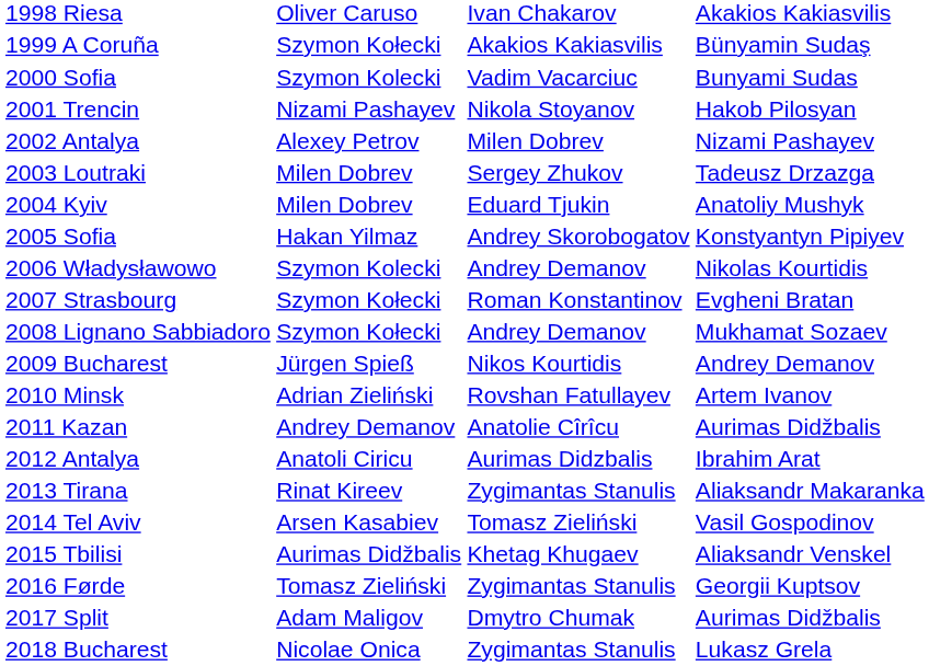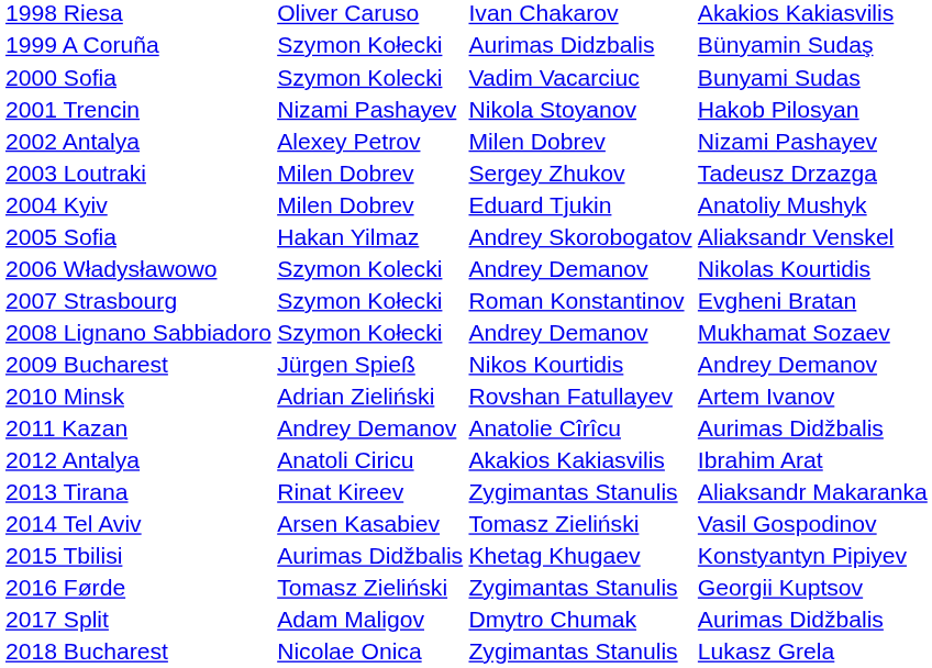1999 A Coruña | column 3: Akakios Kakiasvilis -> Aurimas Didzbalis
2005 Sofia | column 4: Konstyantyn Pipiyev -> Aliaksandr Venskel
2012 Antalya | column 3: Aurimas Didzbalis -> Akakios Kakiasvilis
2015 Tbilisi | column 4: Aliaksandr Venskel -> Konstyantyn Pipiyev
